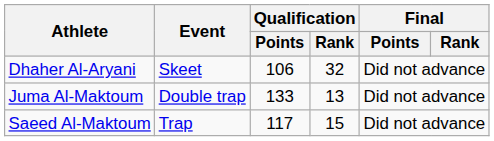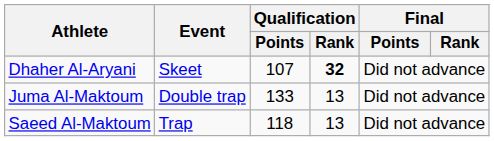Dhaher Al-Aryani | Qualification / Points: 106 -> 107
Dhaher Al-Aryani | Qualification / Rank: normal -> bold
Saeed Al-Maktoum | Qualification / Points: 117 -> 118
Saeed Al-Maktoum | Qualification / Rank: 15 -> 13
